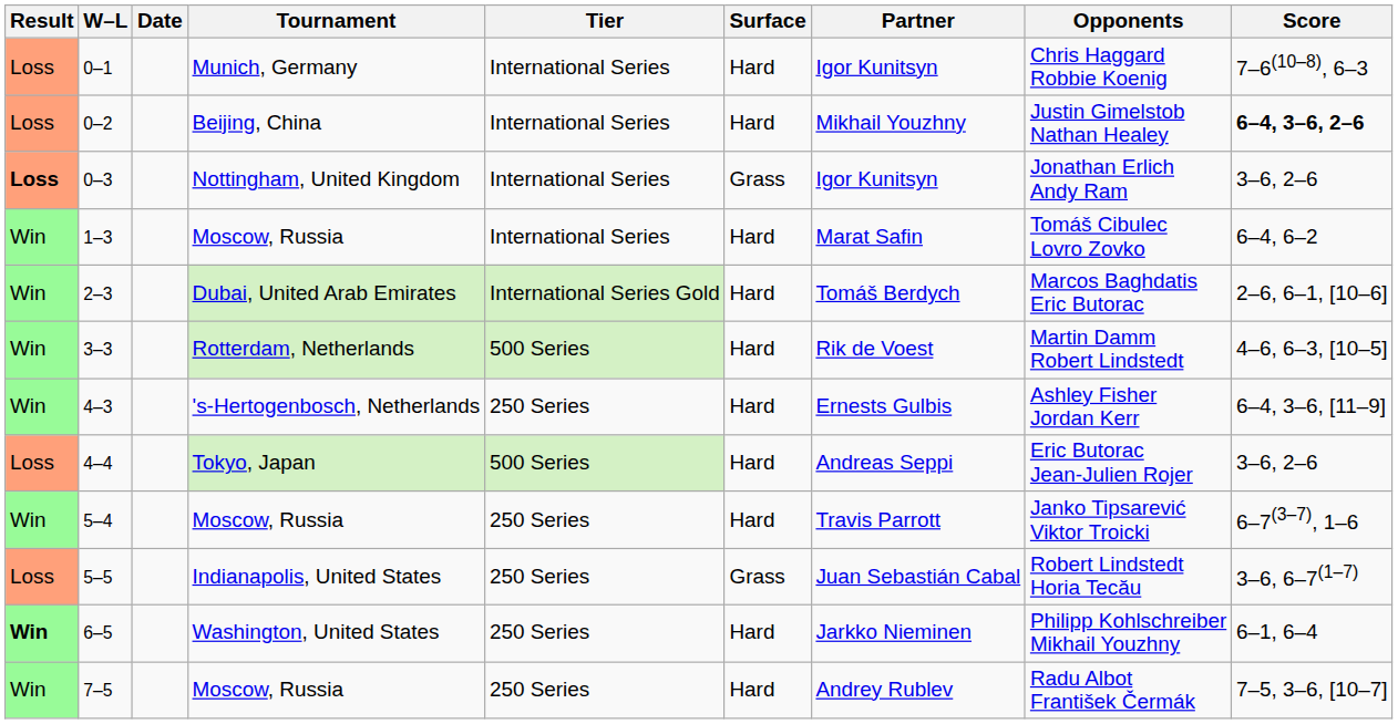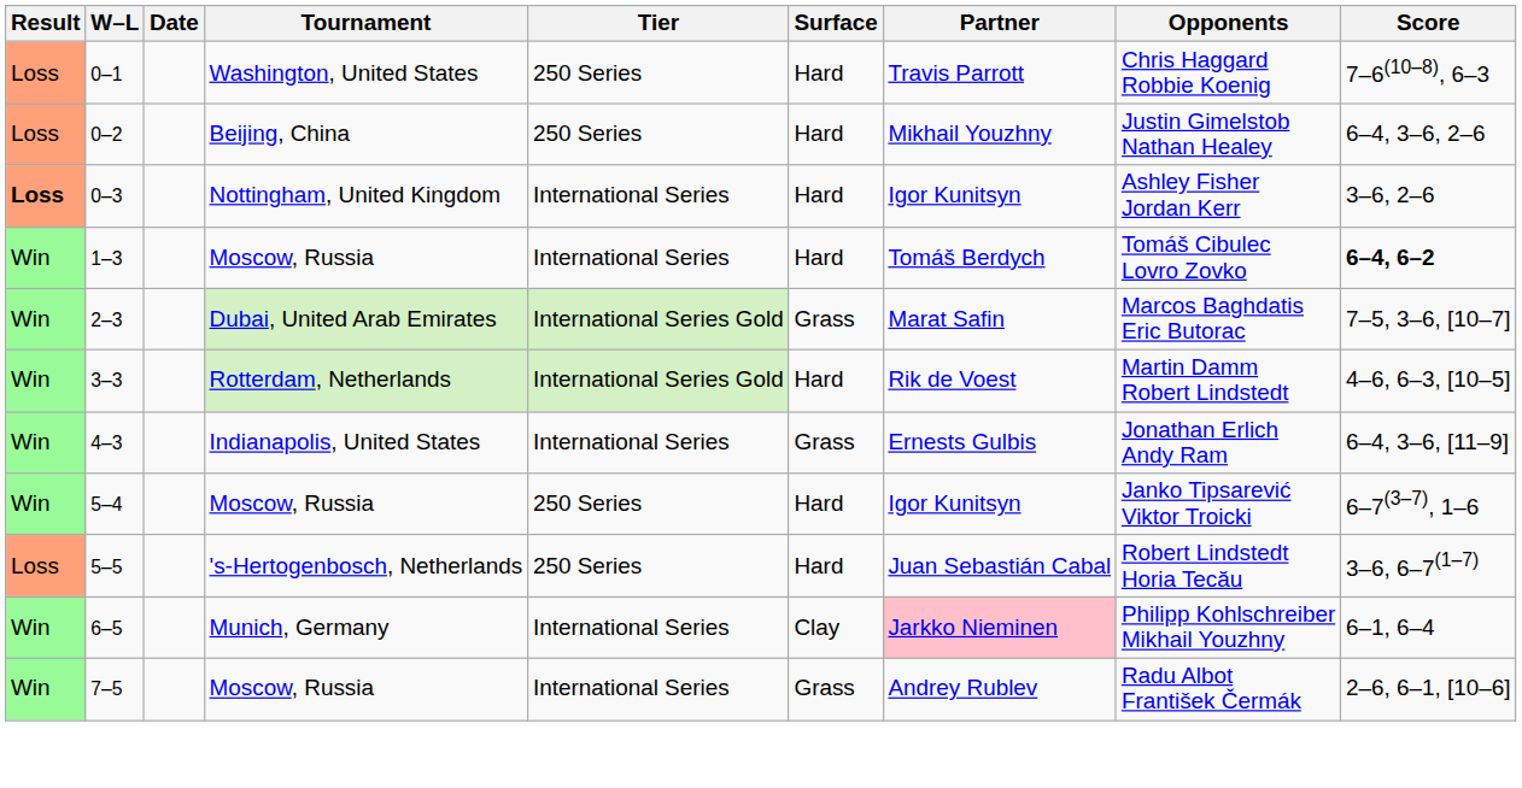0–1 | Tournament: Munich, Germany -> Washington, United States
0–1 | Tier: International Series -> 250 Series
0–1 | Partner: Igor Kunitsyn -> Travis Parrott
0–2 | Tier: International Series -> 250 Series
0–2 | Score: bold -> normal
0–3 | Surface: Grass -> Hard
0–3 | Opponents: Jonathan Erlich Andy Ram -> Ashley Fisher Jordan Kerr
1–3 | Partner: Marat Safin -> Tomáš Berdych
1–3 | Score: normal -> bold
2–3 | Surface: Hard -> Grass
2–3 | Partner: Tomáš Berdych -> Marat Safin
2–3 | Score: 2–6, 6–1, [10–6] -> 7–5, 3–6, [10–7]
3–3 | Tier: 500 Series -> International Series Gold
4–3 | Tournament: 's-Hertogenbosch, Netherlands -> Indianapolis, United States
4–3 | Tier: 250 Series -> International Series
4–3 | Surface: Hard -> Grass
4–3 | Opponents: Ashley Fisher Jordan Kerr -> Jonathan Erlich Andy Ram
- row: Loss | 4–4 | Tokyo, Japan | 500 Series | Hard | Andreas Seppi | Eric Butorac Jean-Julien Rojer | 3–6, 2–6
5–4 | Partner: Travis Parrott -> Igor Kunitsyn
5–5 | Tournament: Indianapolis, United States -> 's-Hertogenbosch, Netherlands
5–5 | Surface: Grass -> Hard
6–5 | Result: bold -> normal
6–5 | Tournament: Washington, United States -> Munich, Germany
6–5 | Tier: 250 Series -> International Series
6–5 | Surface: Hard -> Clay
6–5 | Partner: no background -> pink background
7–5 | Tier: 250 Series -> International Series
7–5 | Surface: Hard -> Grass
7–5 | Score: 7–5, 3–6, [10–7] -> 2–6, 6–1, [10–6]
